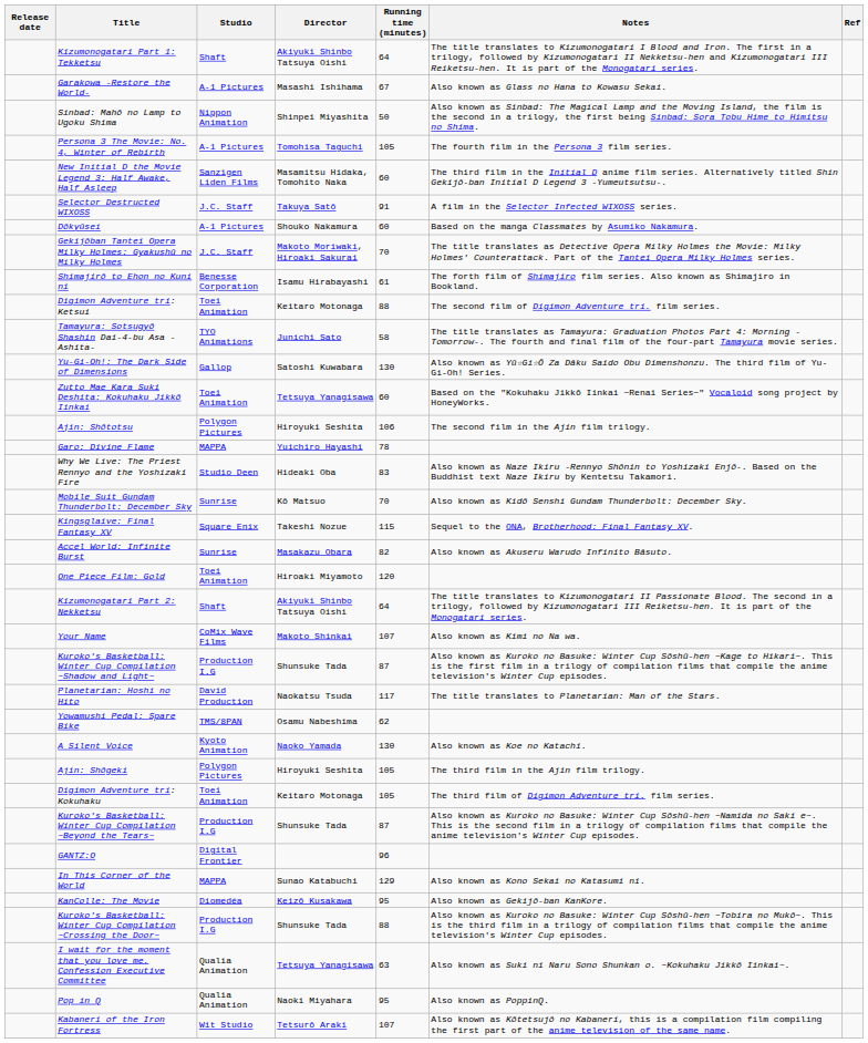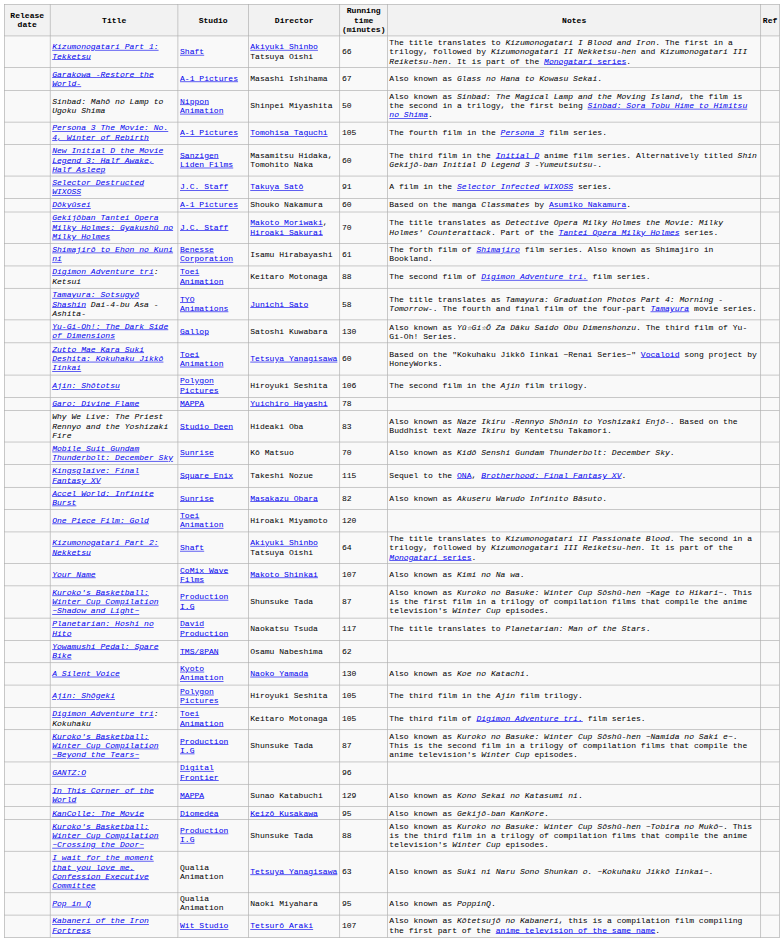Kizumonogatari Part 1: Tekketsu | Running time (minutes): 64 -> 66
